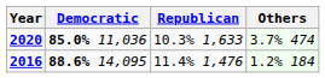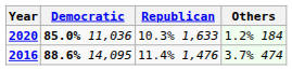2020 | Others: 3.7% 474 -> 1.2% 184
2016 | Others: 1.2% 184 -> 3.7% 474
